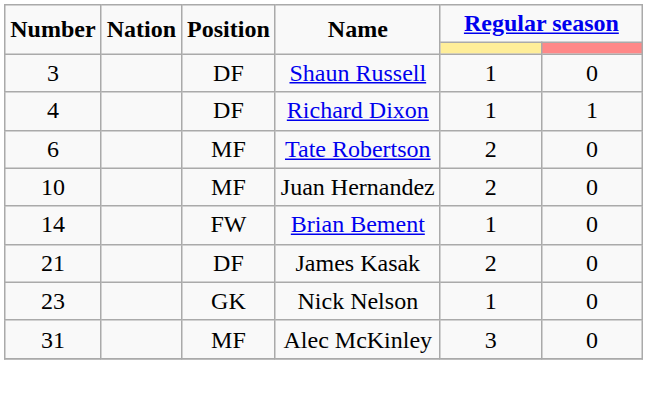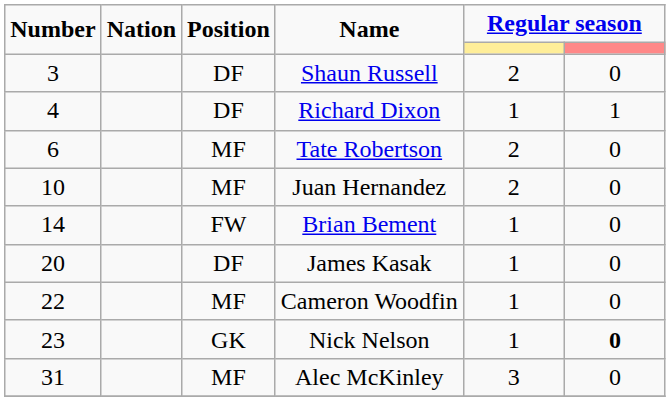Shaun Russell | column 5: 1 -> 2
James Kasak | Number: 21 -> 20
James Kasak | column 5: 2 -> 1
+ row: 22 | MF | Cameron Woodfin | 1 | 0
Nick Nelson | column 6: normal -> bold
